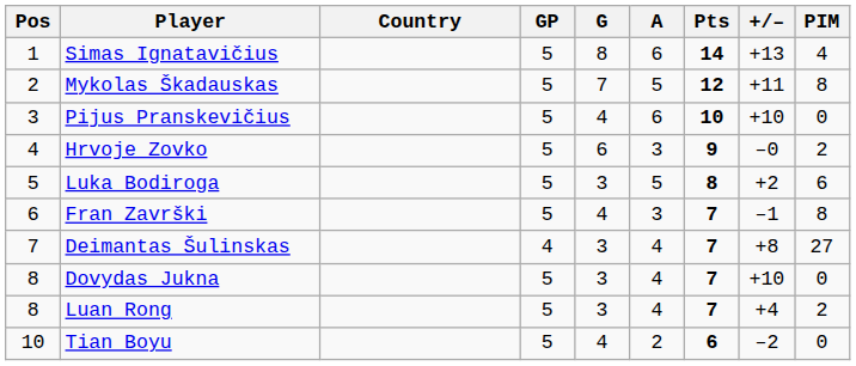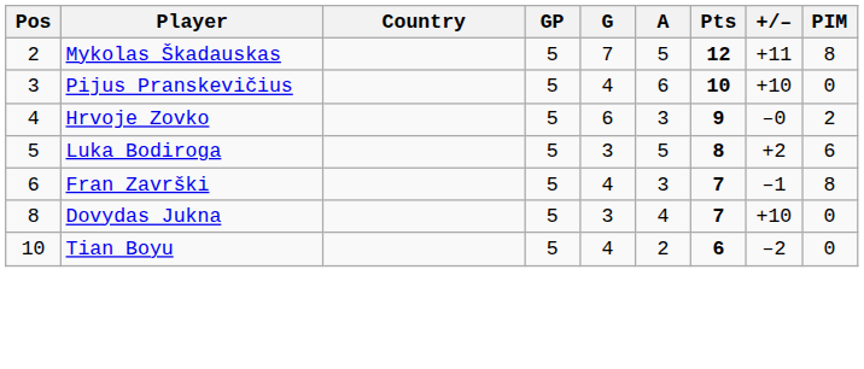- row: 1 | Simas Ignatavičius | 5 | 8 | 6 | 14 | +13 | 4
- row: 7 | Deimantas Šulinskas | 4 | 3 | 4 | 7 | +8 | 27
- row: 8 | Luan Rong | 5 | 3 | 4 | 7 | +4 | 2
